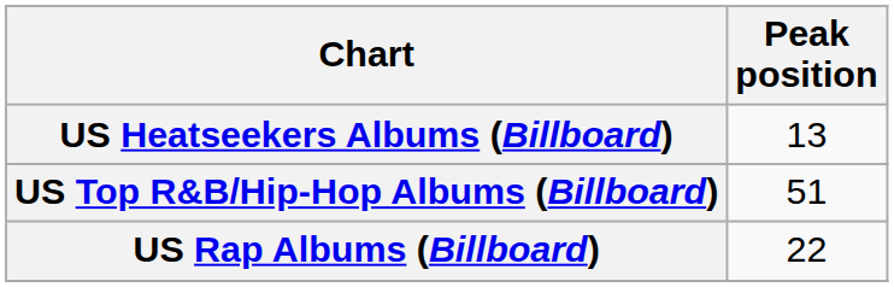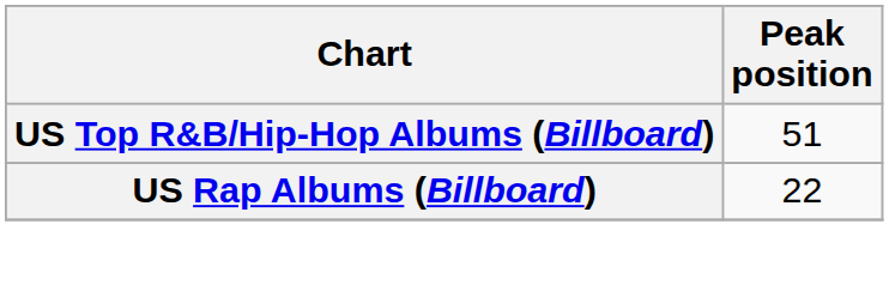- row: US Heatseekers Albums (Billboard) | 13
